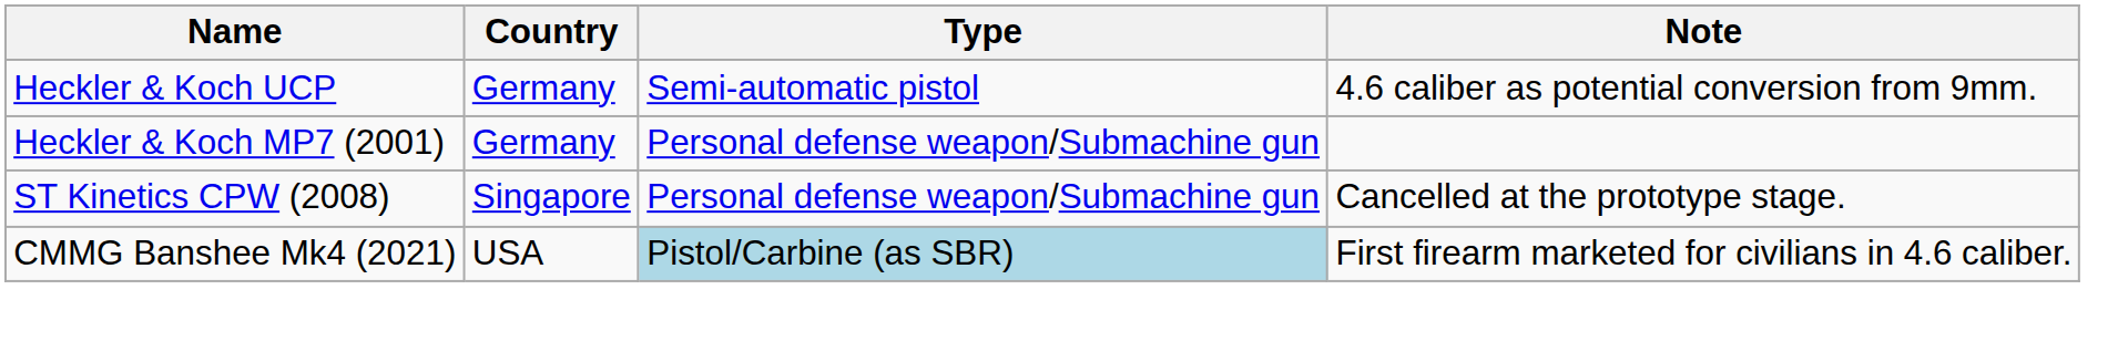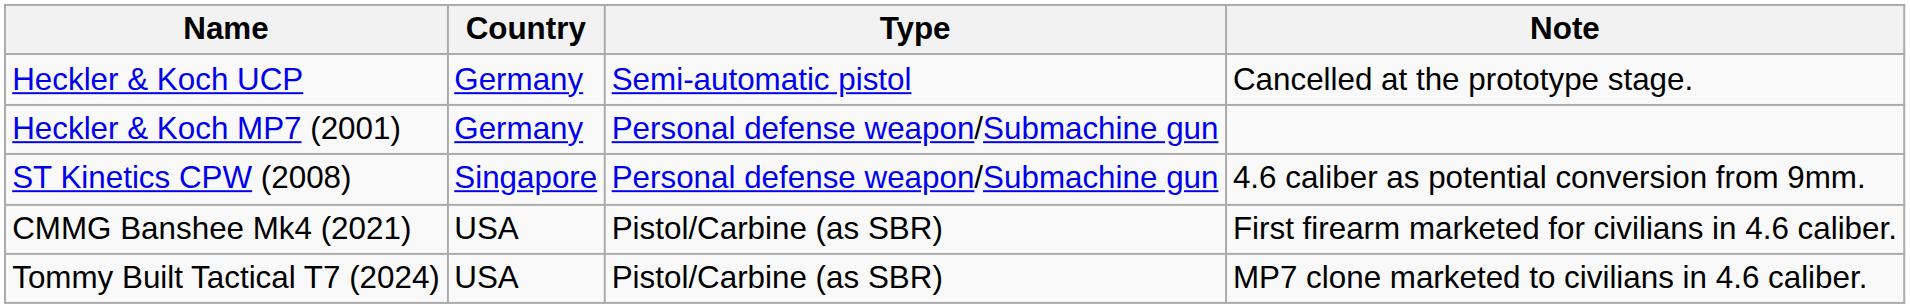Heckler & Koch UCP | Note: 4.6 caliber as potential conversion from 9mm. -> Cancelled at the prototype stage.
ST Kinetics CPW (2008) | Note: Cancelled at the prototype stage. -> 4.6 caliber as potential conversion from 9mm.
CMMG Banshee Mk4 (2021) | Type: lightblue background -> no background
+ row: Tommy Built Tactical T7 (2024) | USA | Pistol/Carbine (as SBR) | MP7 clone marketed to civilians in 4.6 caliber.
